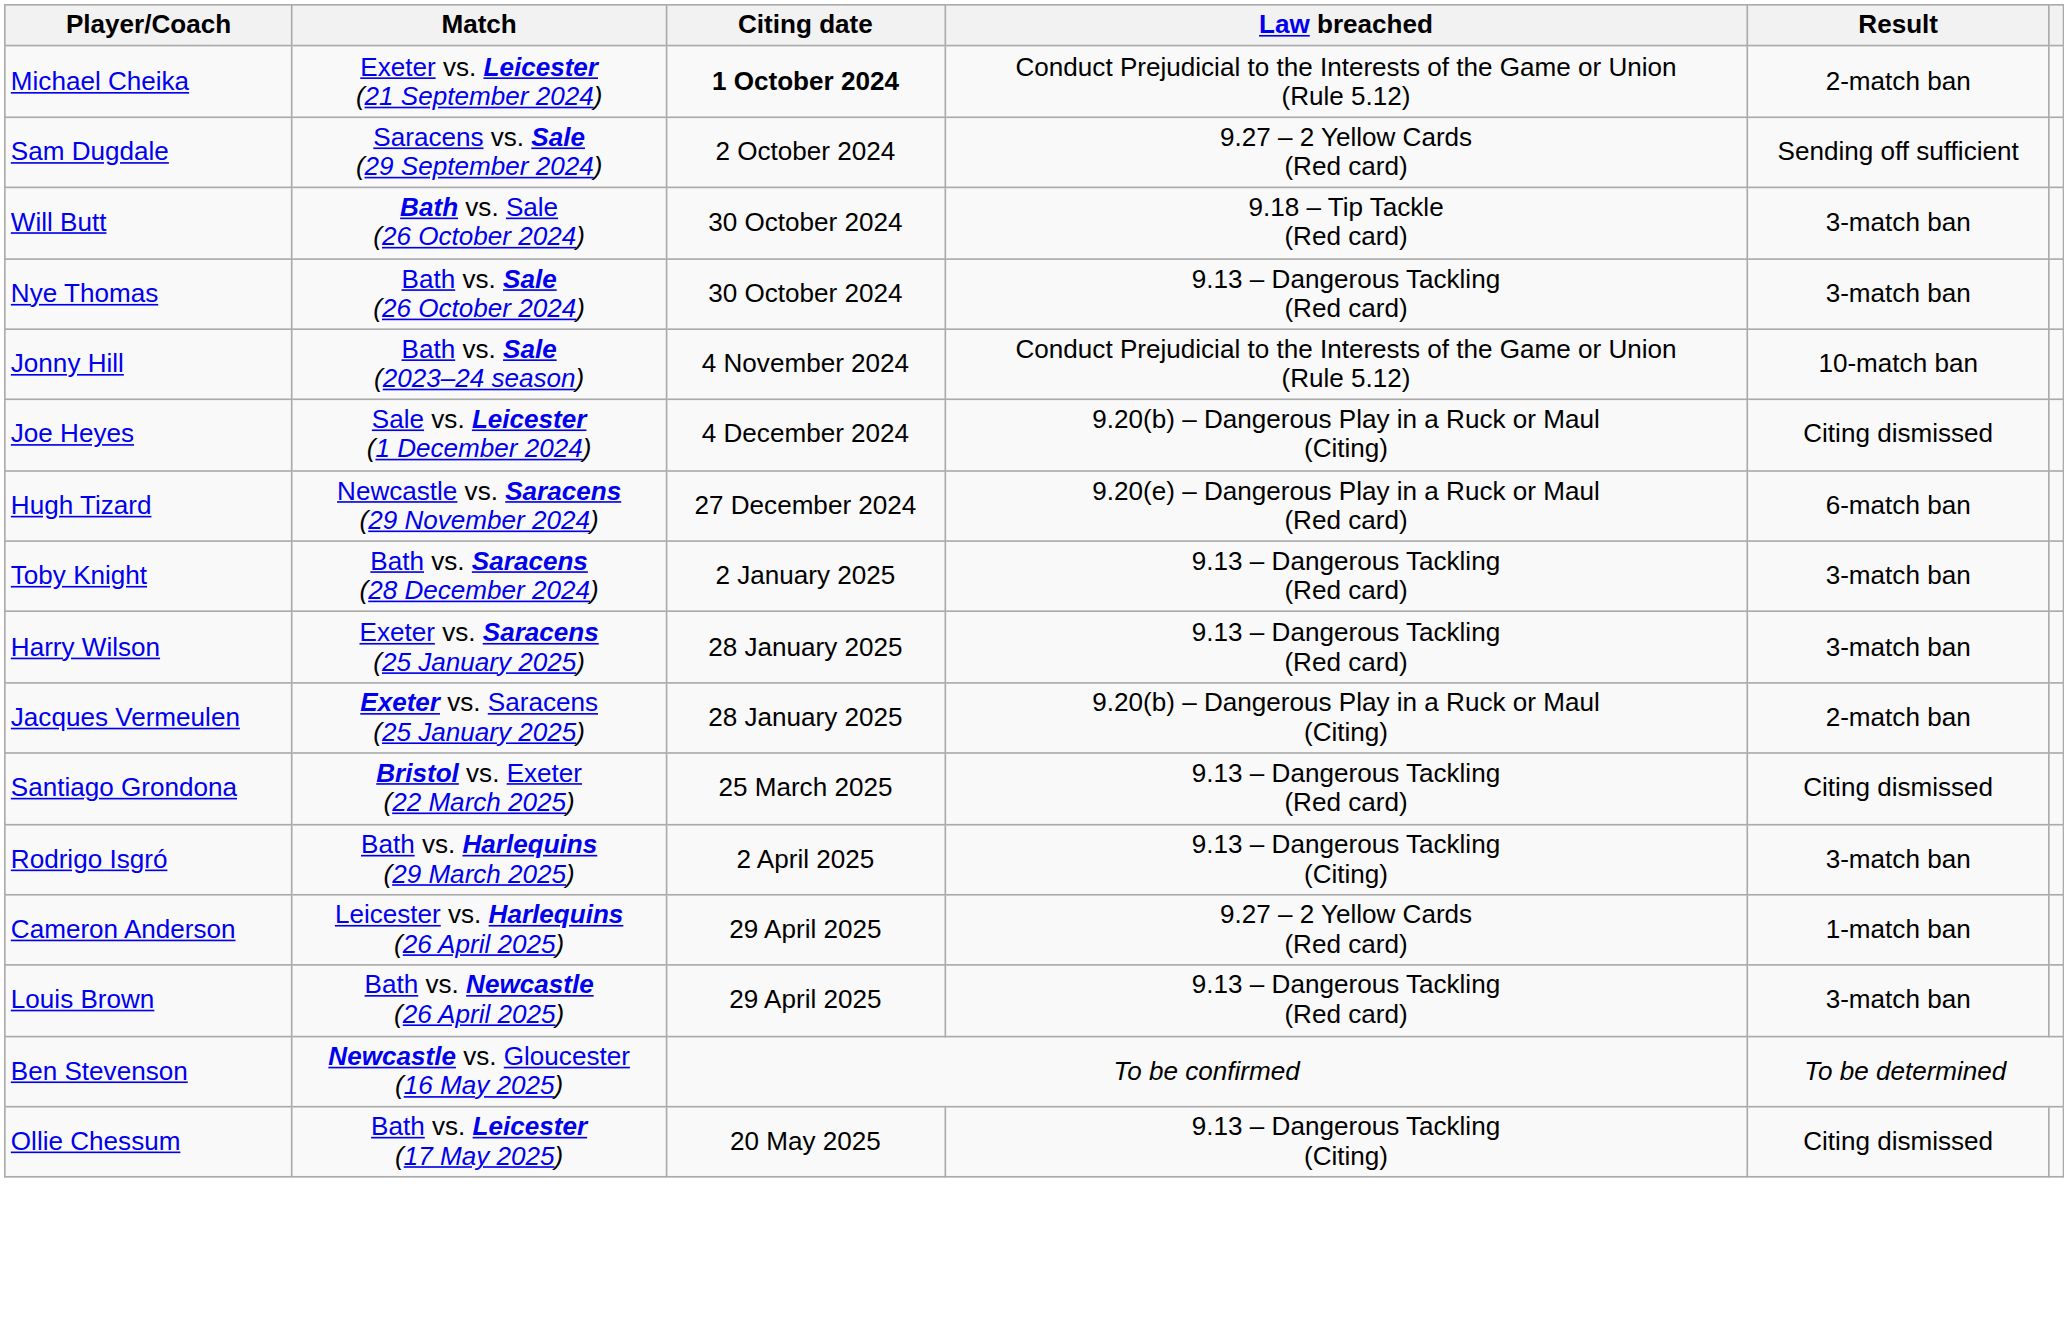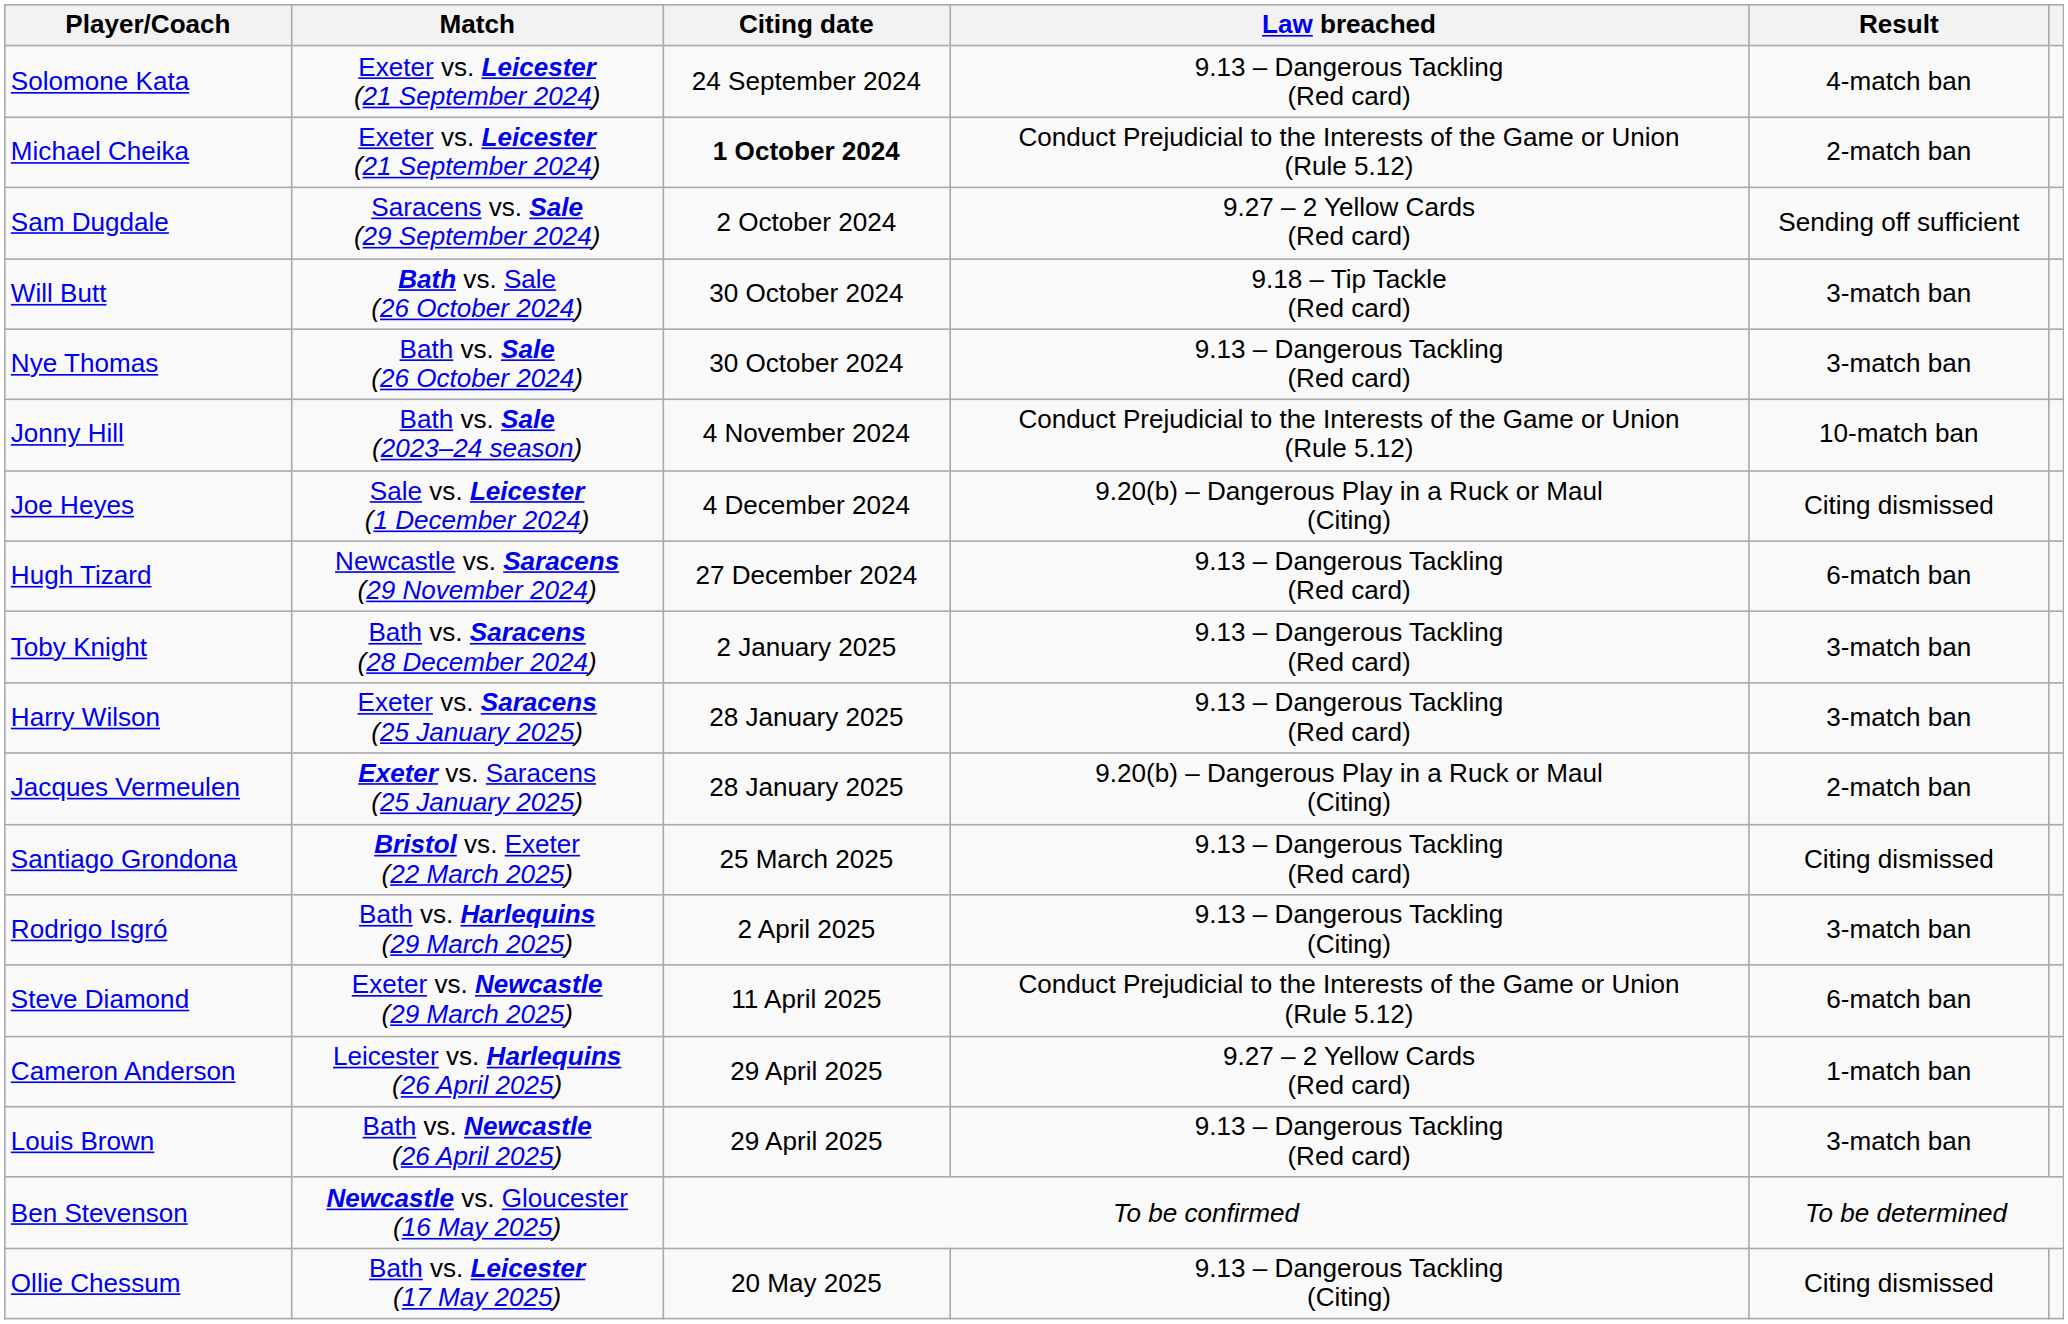+ row: Solomone Kata | Exeter vs. Leicester (21 September 2024) | 24 September 2024 | 9.13 – Dangerous Tackling (Red card) | 4-match ban
Hugh Tizard | Law breached: 9.20(e) – Dangerous Play in a Ruck or Maul (Red card) -> 9.13 – Dangerous Tackling (Red card)
+ row: Steve Diamond | Exeter vs. Newcastle (29 March 2025) | 11 April 2025 | Conduct Prejudicial to the Interests of the Game or Union (Rule 5.12) | 6-match ban
